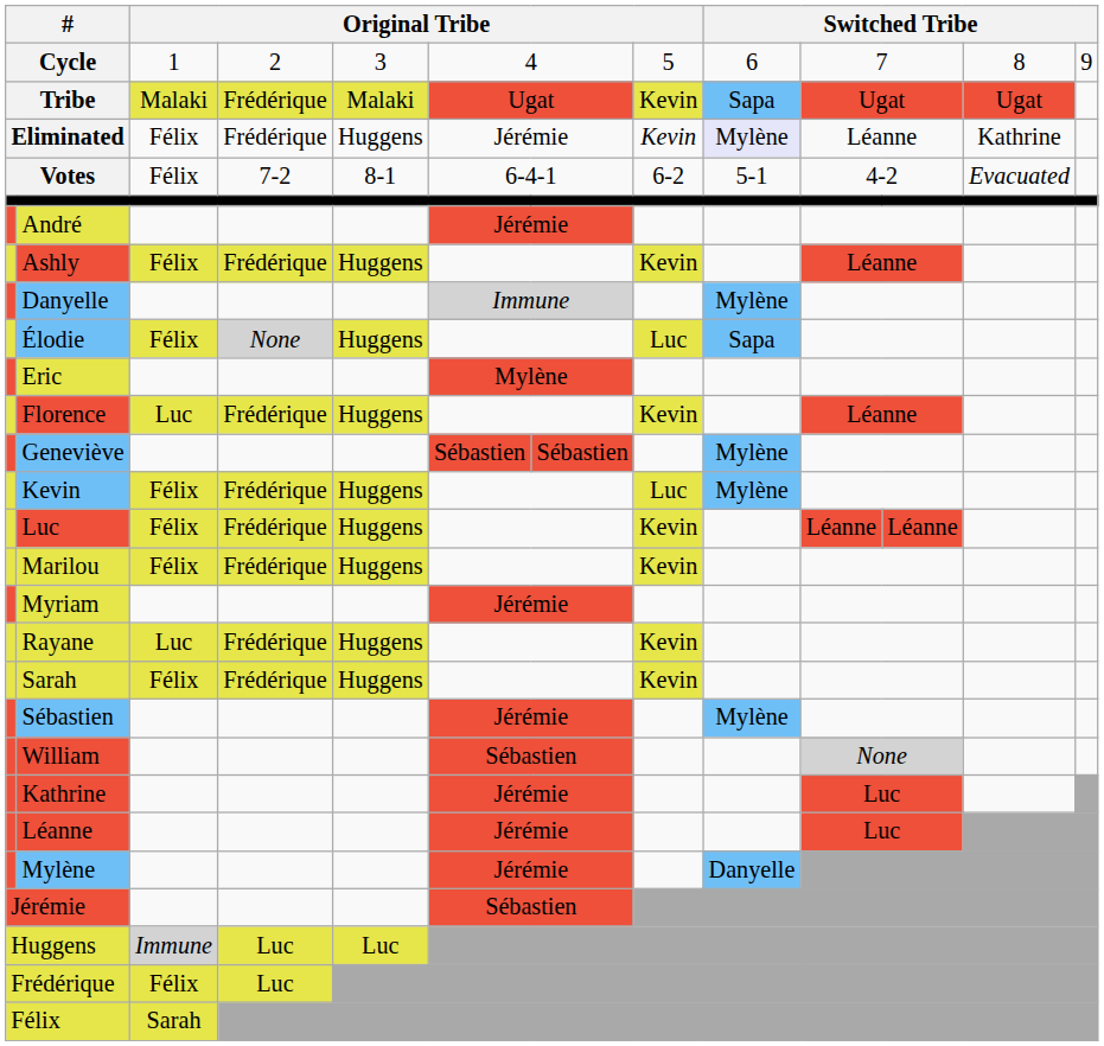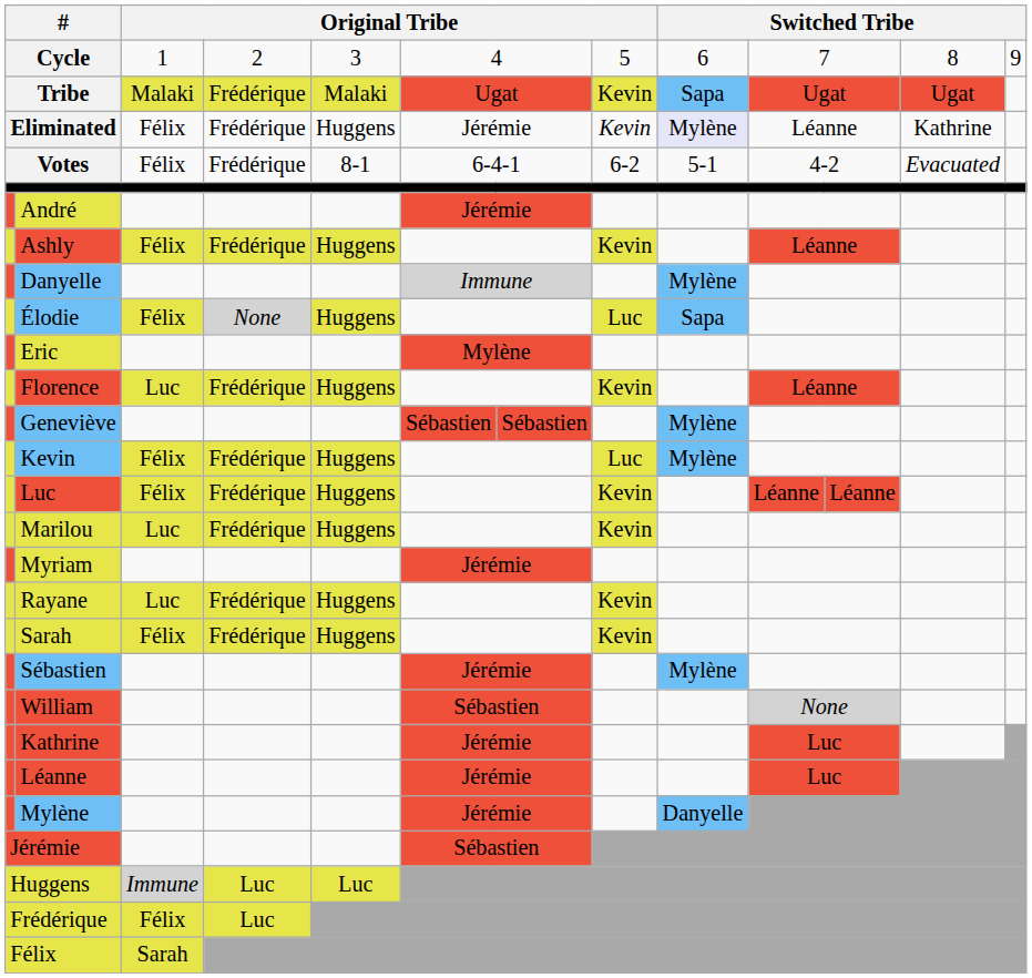Votes | column 4: 7-2 -> Frédérique
Marilou | column 3: Félix -> Luc
